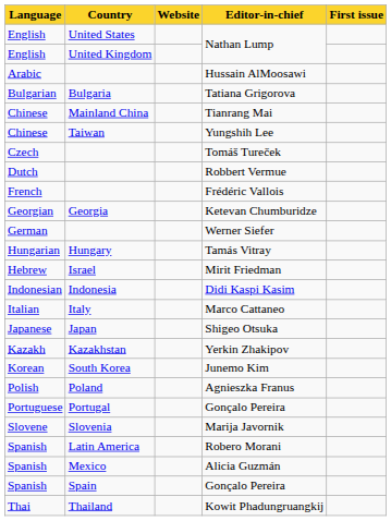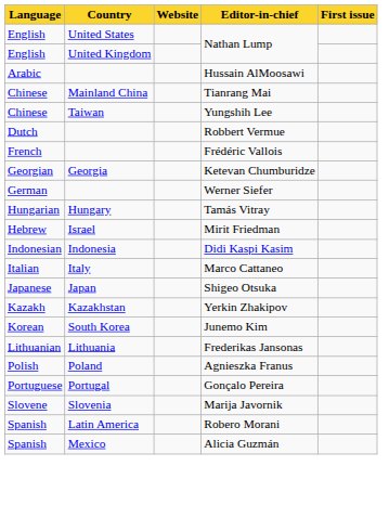- row: Bulgarian | Bulgaria | Tatiana Grigorova
- row: Czech | Tomáš Tureček
+ row: Lithuanian | Lithuania | Frederikas Jansonas
- row: Spanish | Spain | Gonçalo Pereira
- row: Thai | Thailand | Kowit Phadungruangkij
